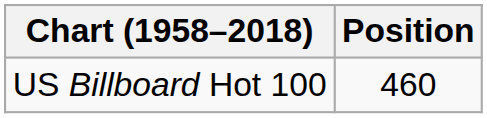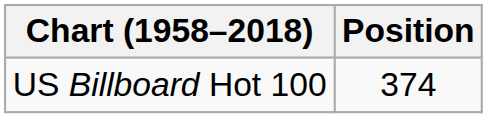US Billboard Hot 100 | Position: 460 -> 374
